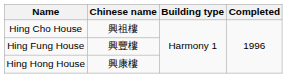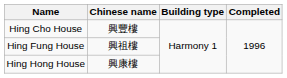Hing Cho House | Chinese name: 興祖樓 -> 興豐樓
Hing Fung House | Chinese name: 興豐樓 -> 興祖樓
